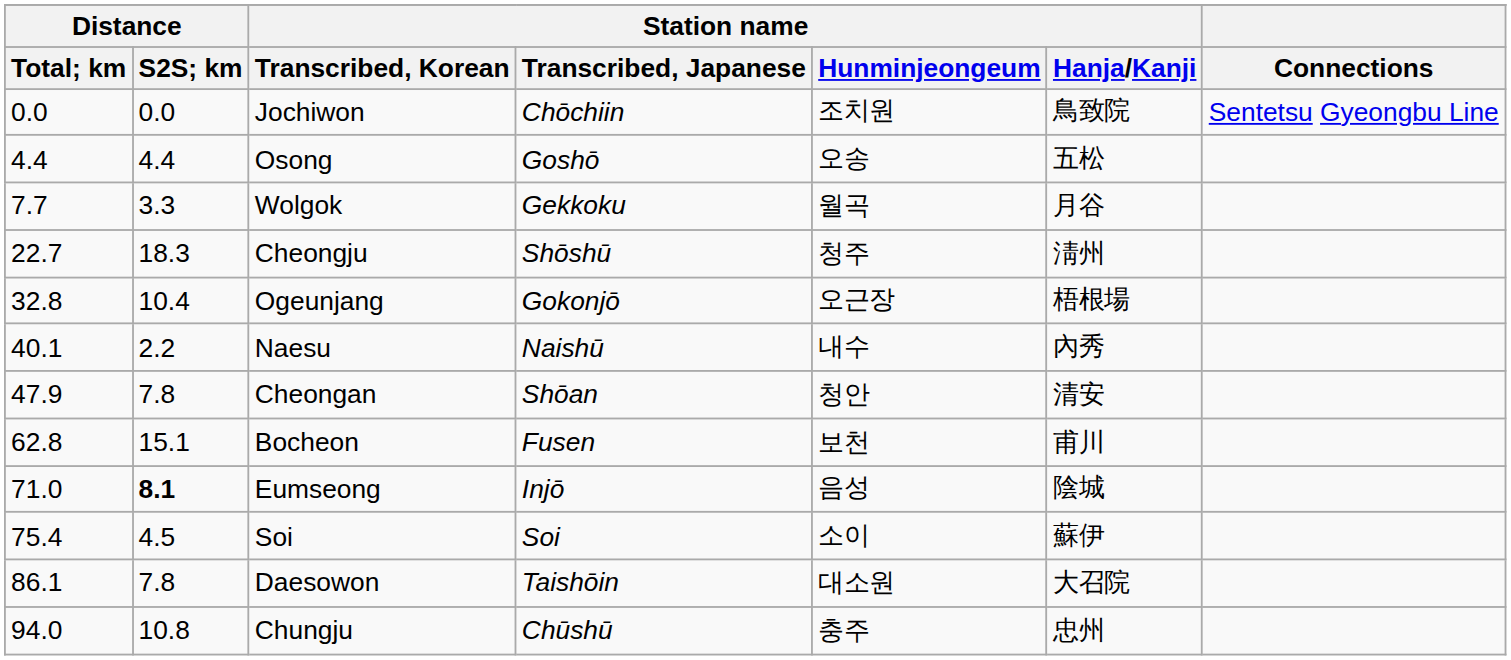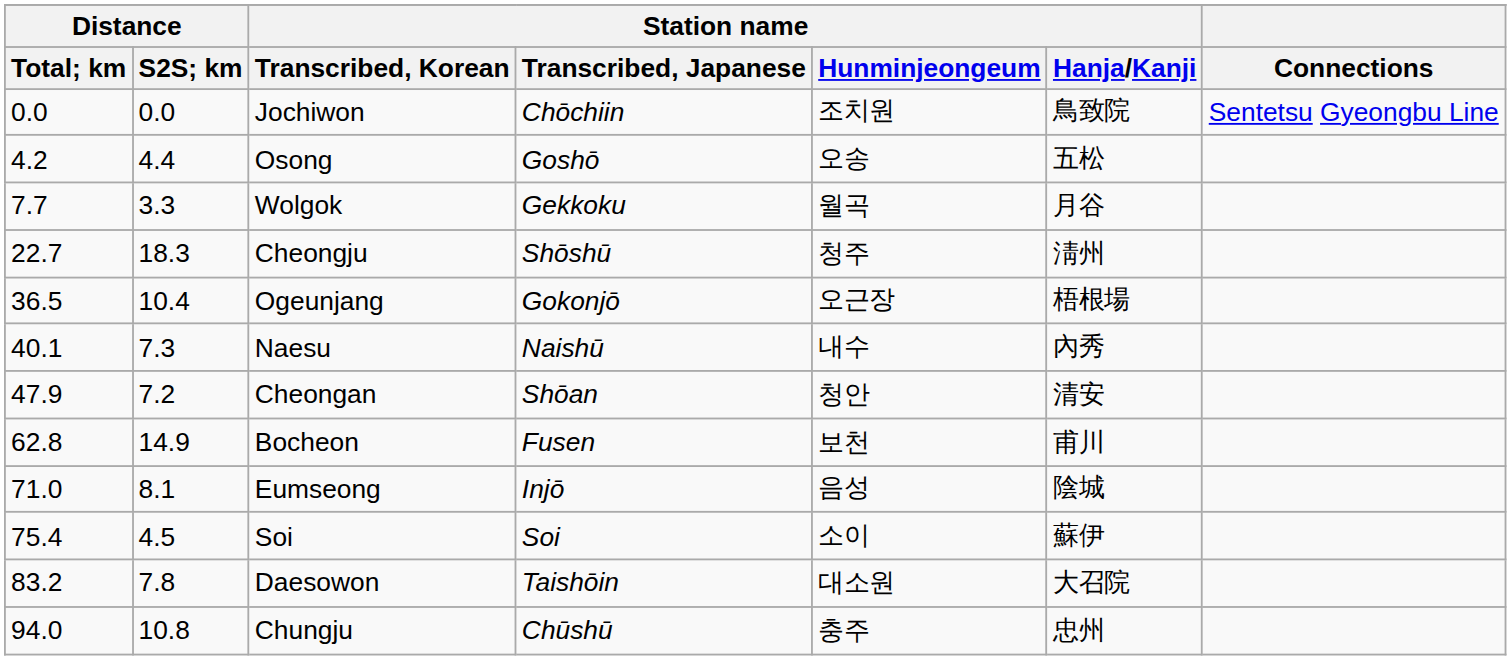Osong | Distance / Total; km: 4.4 -> 4.2
Ogeunjang | Distance / Total; km: 32.8 -> 36.5
Naesu | Distance / S2S; km: 2.2 -> 7.3
Cheongan | Distance / S2S; km: 7.8 -> 7.2
Bocheon | Distance / S2S; km: 15.1 -> 14.9
Eumseong | Distance / S2S; km: bold -> normal
Daesowon | Distance / Total; km: 86.1 -> 83.2
